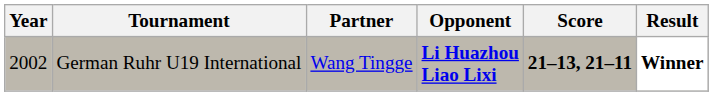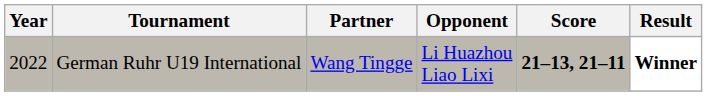German Ruhr U19 International | Year: 2002 -> 2022
German Ruhr U19 International | Opponent: bold -> normal
